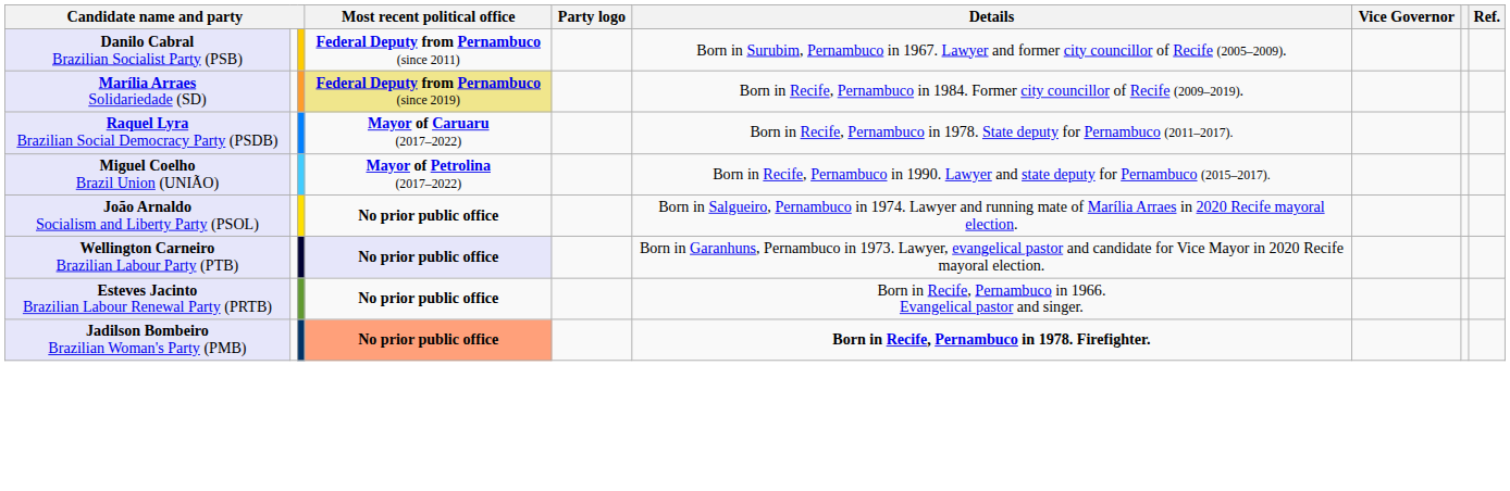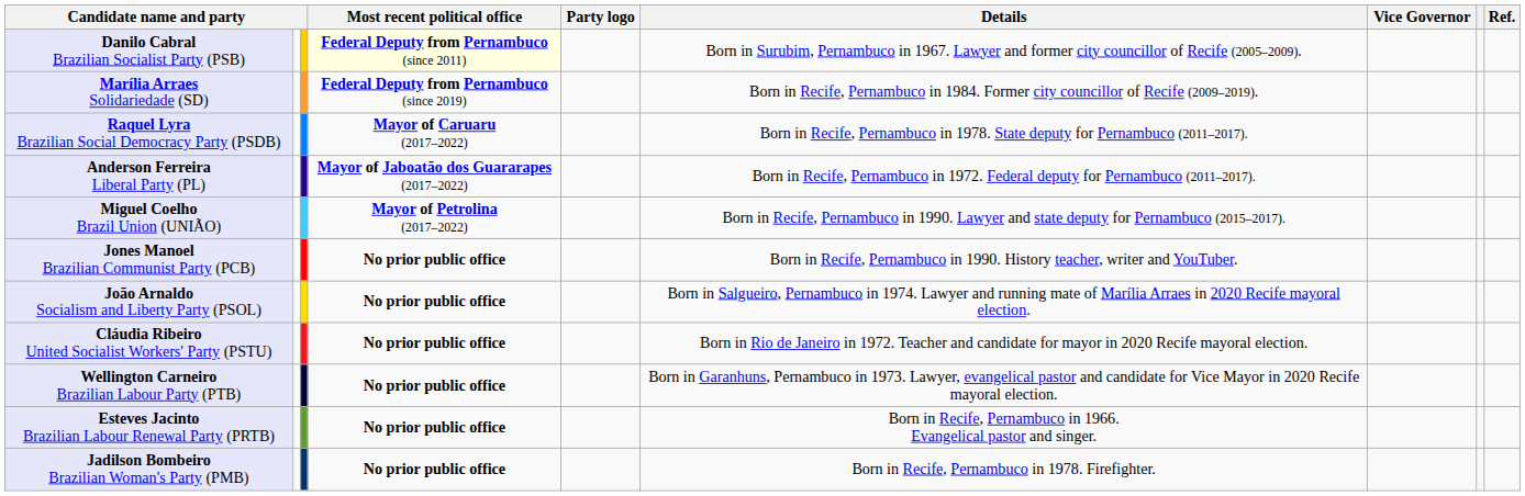Danilo Cabral Brazilian Socialist Party (PSB) | Most recent political office: no background -> lightyellow background
Marília Arraes Solidariedade (SD) | Most recent political office: khaki background -> no background
+ row: Anderson Ferreira Liberal Party (PL) | Mayor of Jaboatão dos Guararapes (2017–2022) | Born in Recife, Pernambuco in 1972. Federal deputy for Pernambuco (2011–2017).
+ row: Jones Manoel Brazilian Communist Party (PCB) | No prior public office | Born in Recife, Pernambuco in 1990. History teacher, writer and YouTuber.
+ row: Cláudia Ribeiro United Socialist Workers' Party (PSTU) | No prior public office | Born in Rio de Janeiro in 1972. Teacher and candidate for mayor in 2020 Recife mayoral election.
Wellington Carneiro Brazilian Labour Party (PTB) | Most recent political office: lavender background -> no background
Jadilson Bombeiro Brazilian Woman's Party (PMB) | Most recent political office: lightsalmon background -> no background
Jadilson Bombeiro Brazilian Woman's Party (PMB) | Details: bold -> normal
